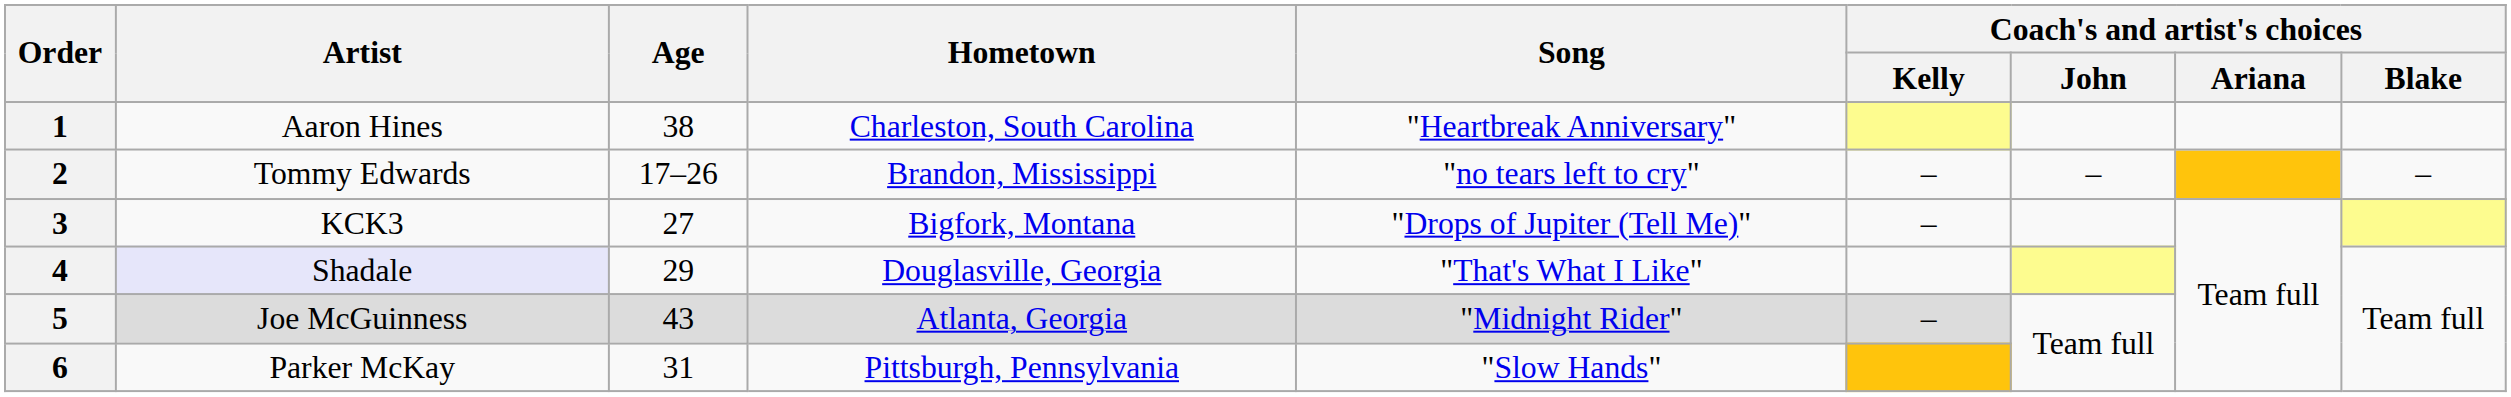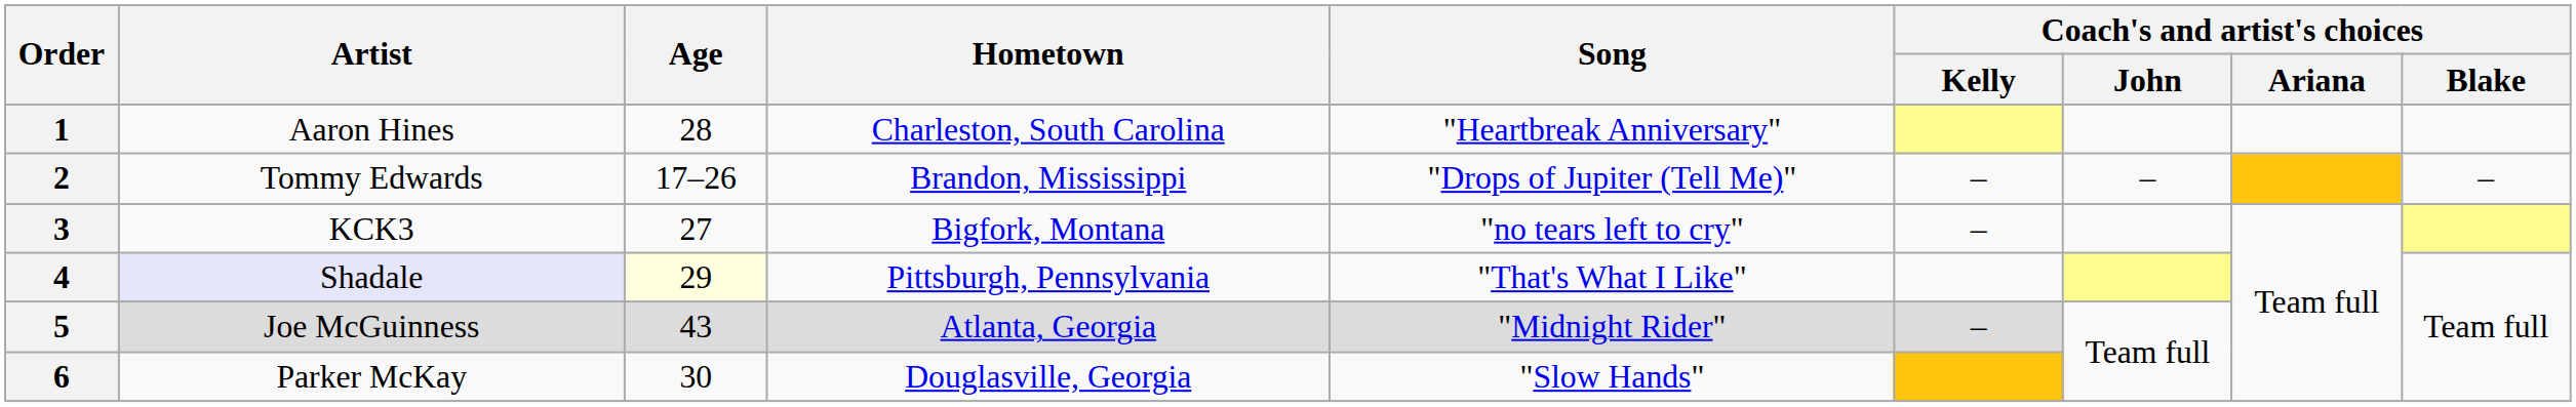1 | Age: 38 -> 28
2 | Song: "no tears left to cry" -> "Drops of Jupiter (Tell Me)"
3 | Song: "Drops of Jupiter (Tell Me)" -> "no tears left to cry"
4 | Age: no background -> lightyellow background
4 | Hometown: Douglasville, Georgia -> Pittsburgh, Pennsylvania
6 | Age: 31 -> 30
6 | Hometown: Pittsburgh, Pennsylvania -> Douglasville, Georgia
